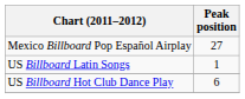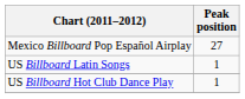US Billboard Hot Club Dance Play | Peak position: 6 -> 1
